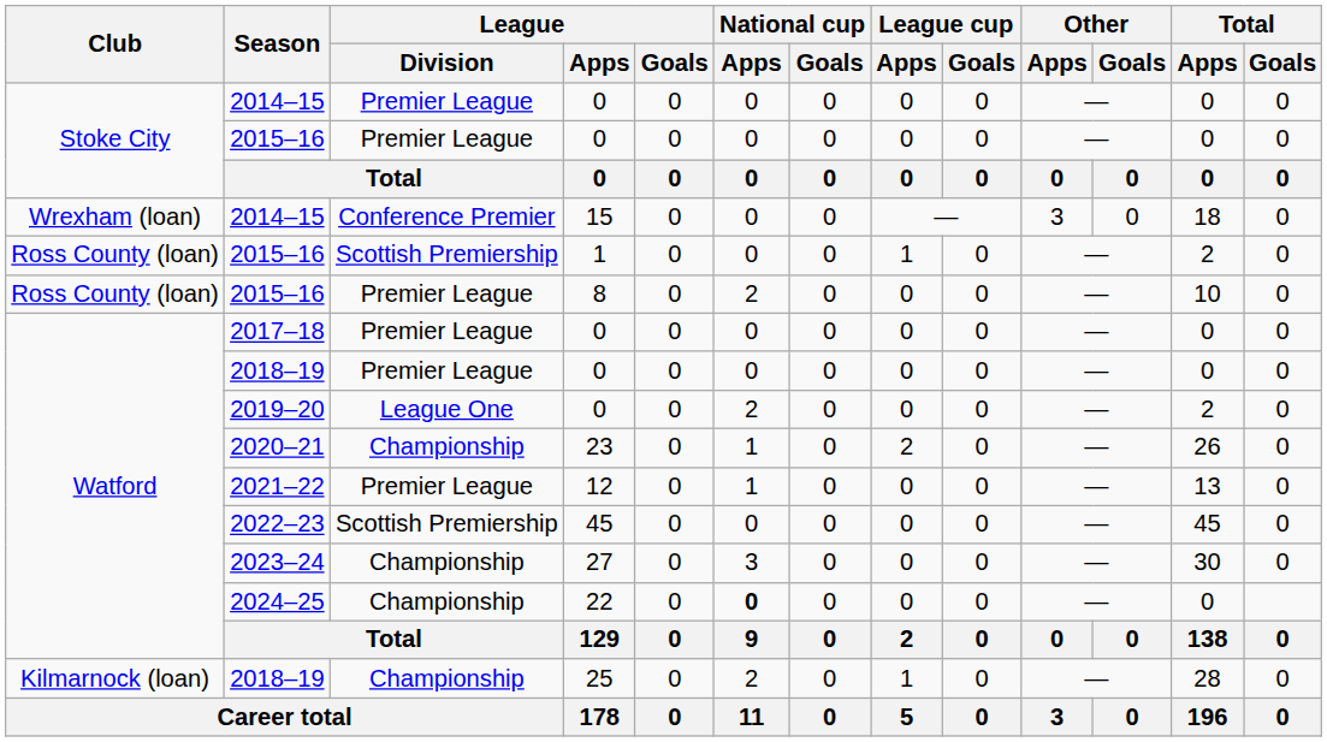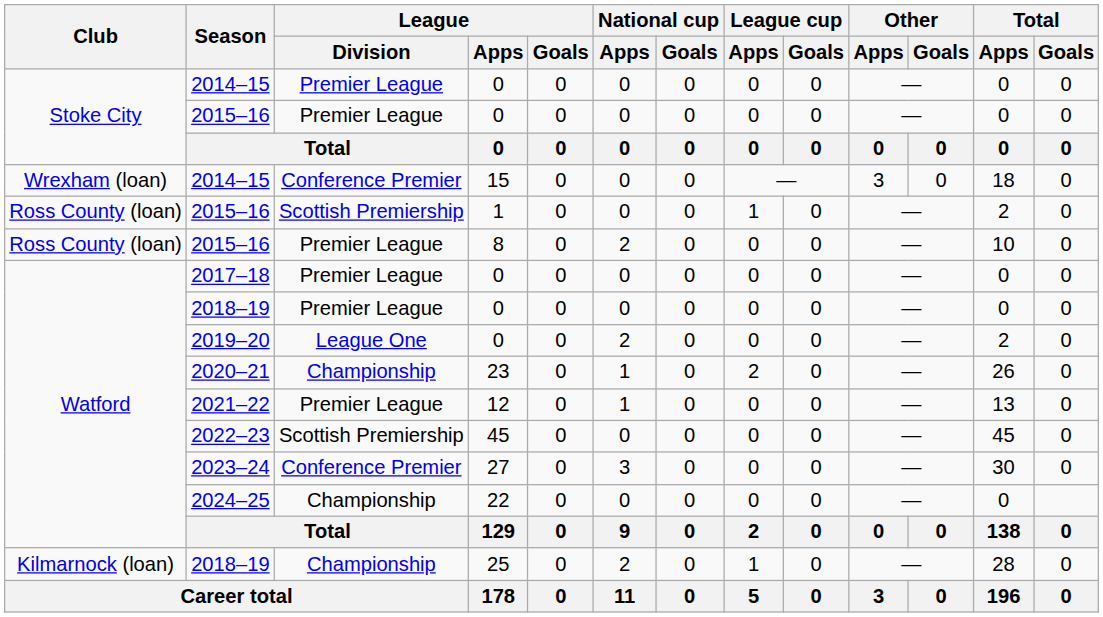2023–24 | League / Division: Championship -> Conference Premier
2024–25 | National cup / Apps: bold -> normal
